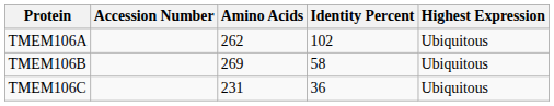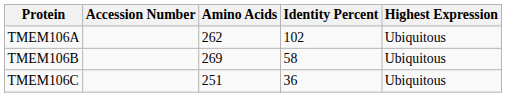TMEM106C | Amino Acids: 231 -> 251
